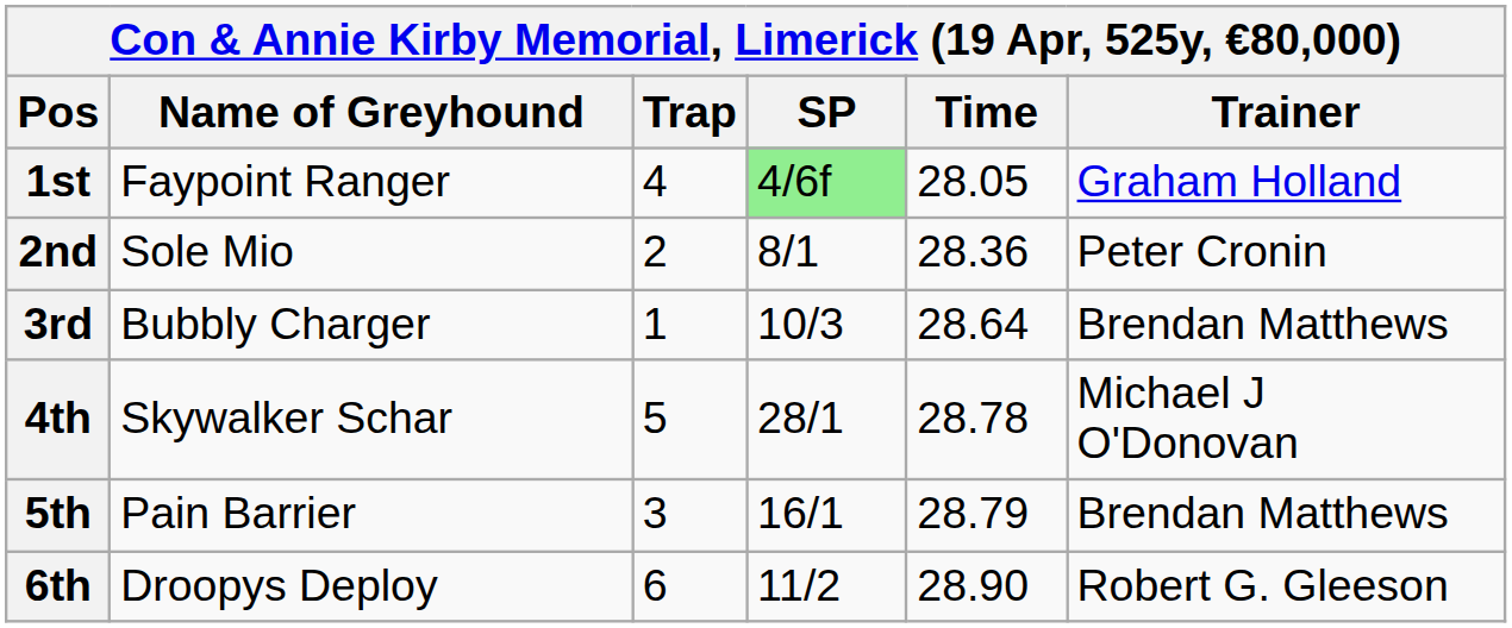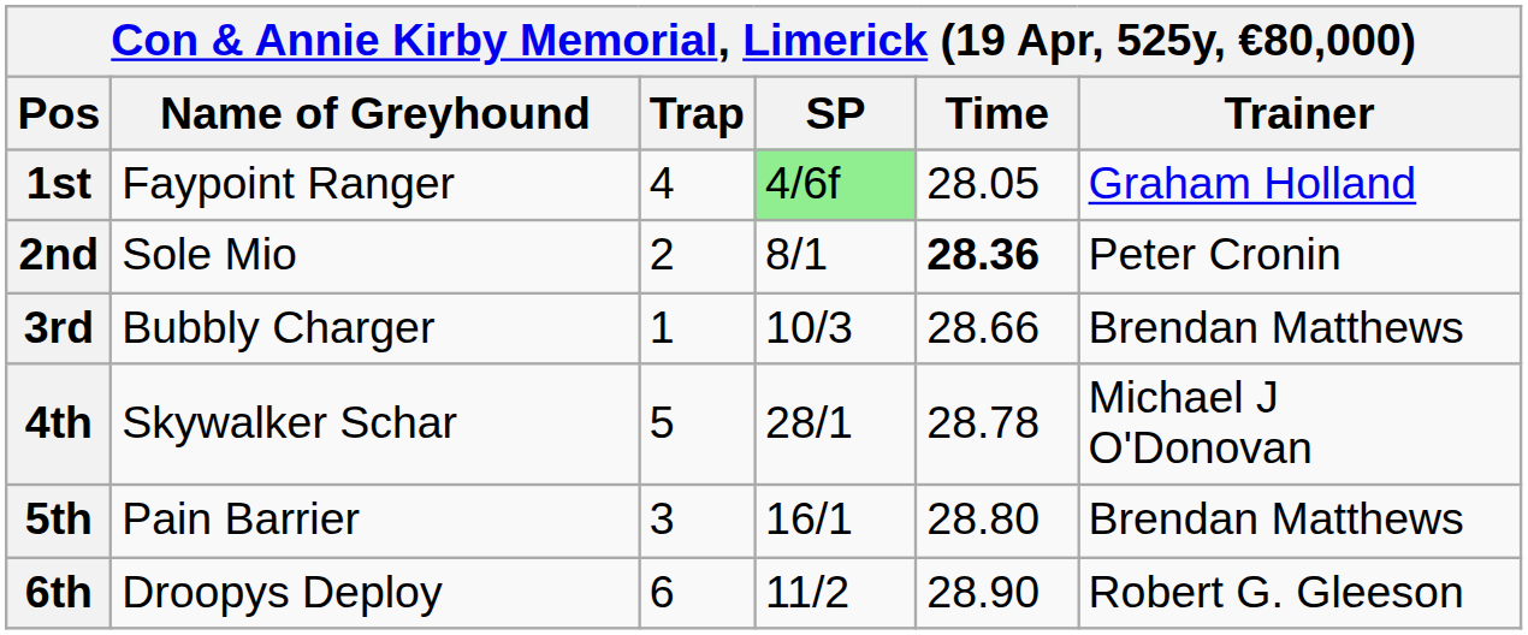2nd | Time: normal -> bold
3rd | Time: 28.64 -> 28.66
5th | Time: 28.79 -> 28.80
